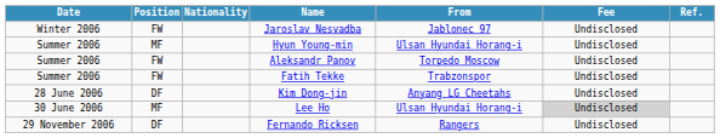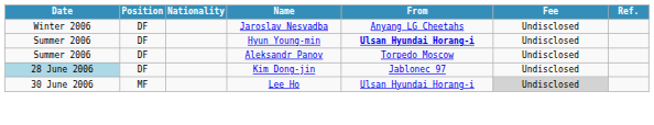Jaroslav Nesvadba | Position: FW -> DF
Jaroslav Nesvadba | From: Jablonec 97 -> Anyang LG Cheetahs
Hyun Young-min | Position: MF -> DF
Hyun Young-min | From: normal -> bold
Aleksandr Panov | Position: FW -> DF
- row: Summer 2006 | FW | Fatih Tekke | Trabzonspor | Undisclosed
Kim Dong-jin | Date: no background -> lightblue background
Kim Dong-jin | From: Anyang LG Cheetahs -> Jablonec 97
- row: 29 November 2006 | DF | Fernando Ricksen | Rangers | Undisclosed
